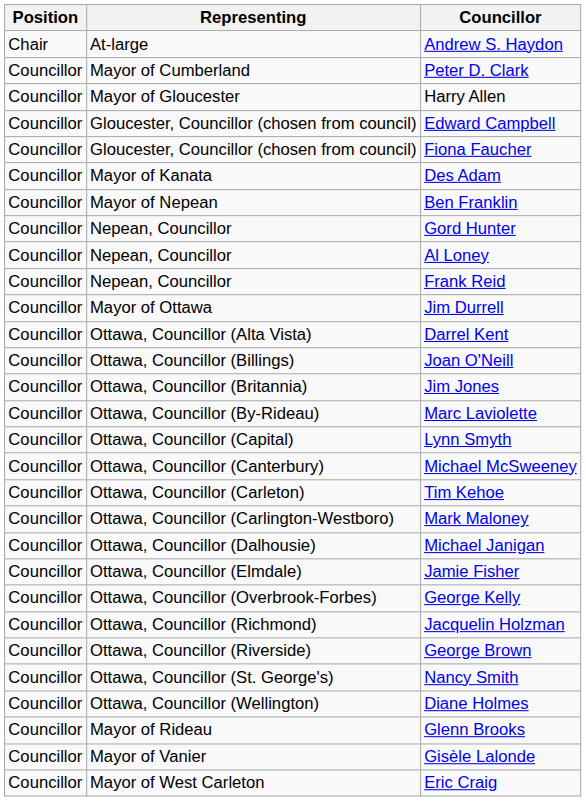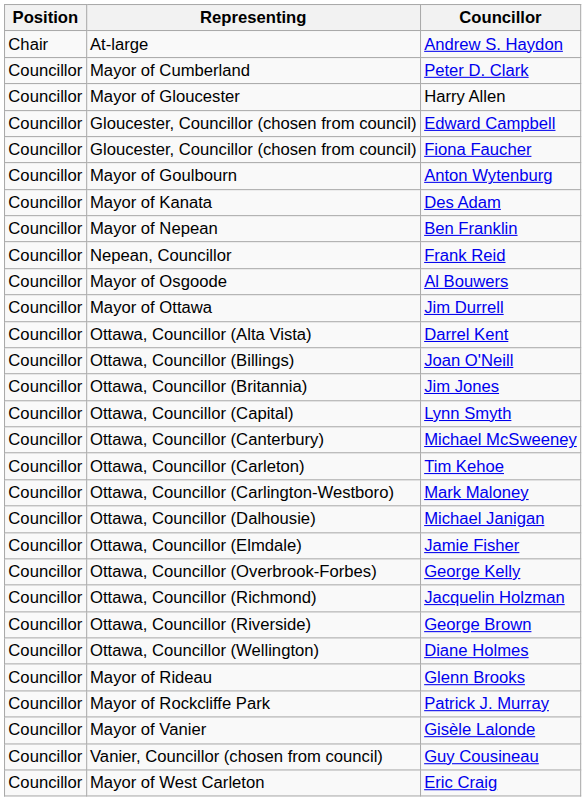+ row: Councillor | Mayor of Goulbourn | Anton Wytenburg
- row: Councillor | Nepean, Councillor | Gord Hunter
- row: Councillor | Nepean, Councillor | Al Loney
+ row: Councillor | Mayor of Osgoode | Al Bouwers
- row: Councillor | Ottawa, Councillor (By-Rideau) | Marc Laviolette
- row: Councillor | Ottawa, Councillor (St. George's) | Nancy Smith
+ row: Councillor | Mayor of Rockcliffe Park | Patrick J. Murray
+ row: Councillor | Vanier, Councillor (chosen from council) | Guy Cousineau
